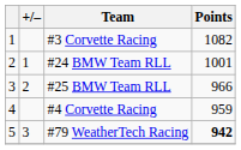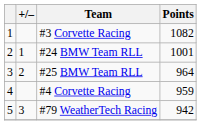#25 BMW Team RLL | Points: 966 -> 964
#79 WeatherTech Racing | Points: bold -> normal
